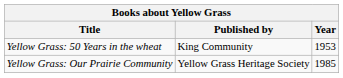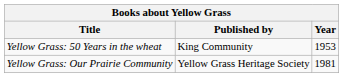Yellow Grass: Our Prairie Community | Year: 1985 -> 1981
